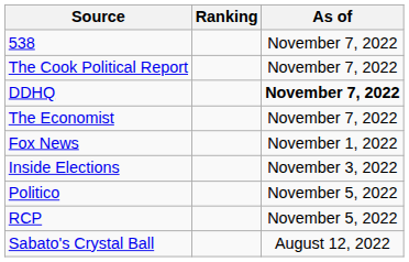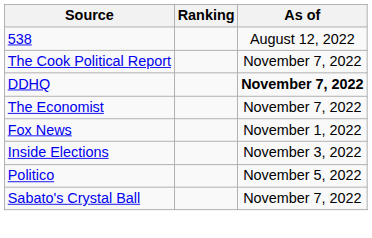538 | As of: November 7, 2022 -> August 12, 2022
- row: RCP | November 5, 2022
Sabato's Crystal Ball | As of: August 12, 2022 -> November 7, 2022
